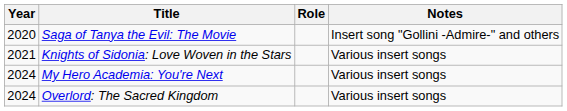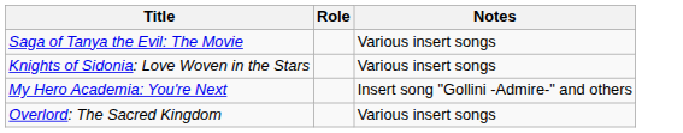- column: Year | 2020 | 2021 | 2024 | 2024
Saga of Tanya the Evil: The Movie | Notes: Insert song "Gollini -Admire-" and others -> Various insert songs
My Hero Academia: You're Next | Notes: Various insert songs -> Insert song "Gollini -Admire-" and others
